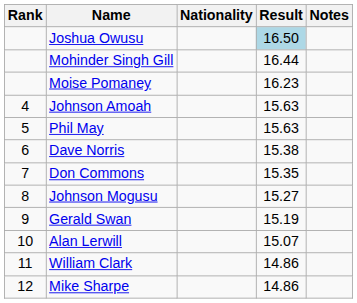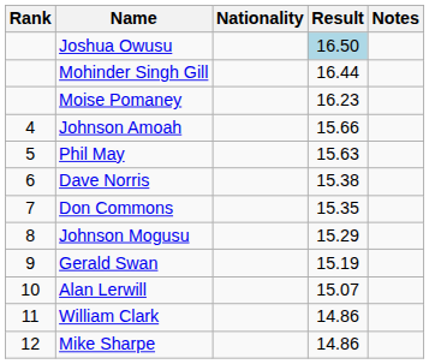Johnson Amoah | Result: 15.63 -> 15.66
Johnson Mogusu | Result: 15.27 -> 15.29
